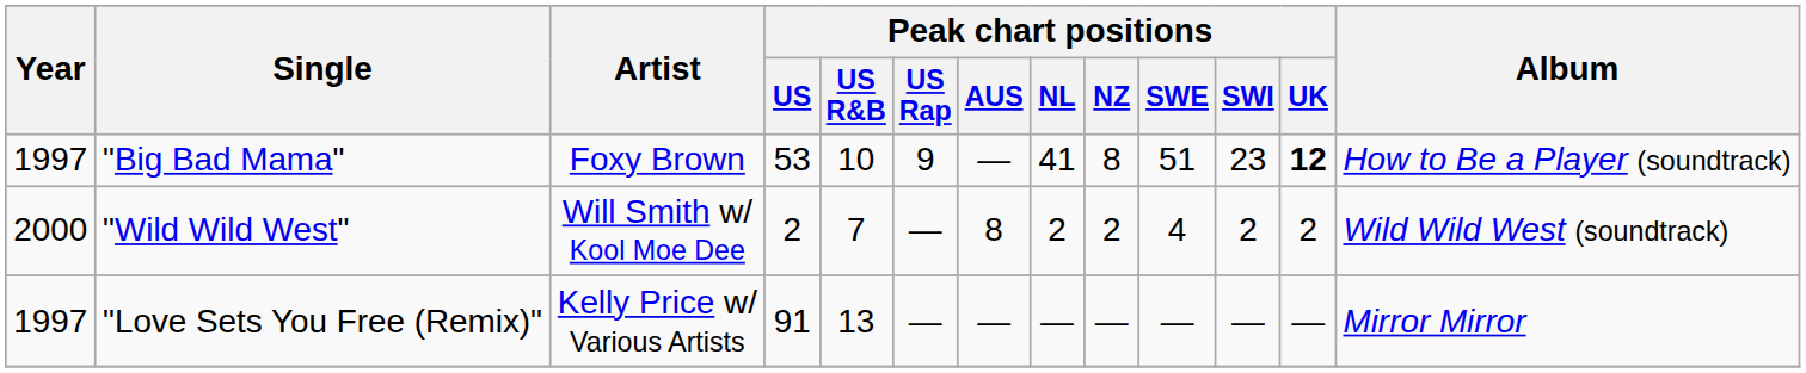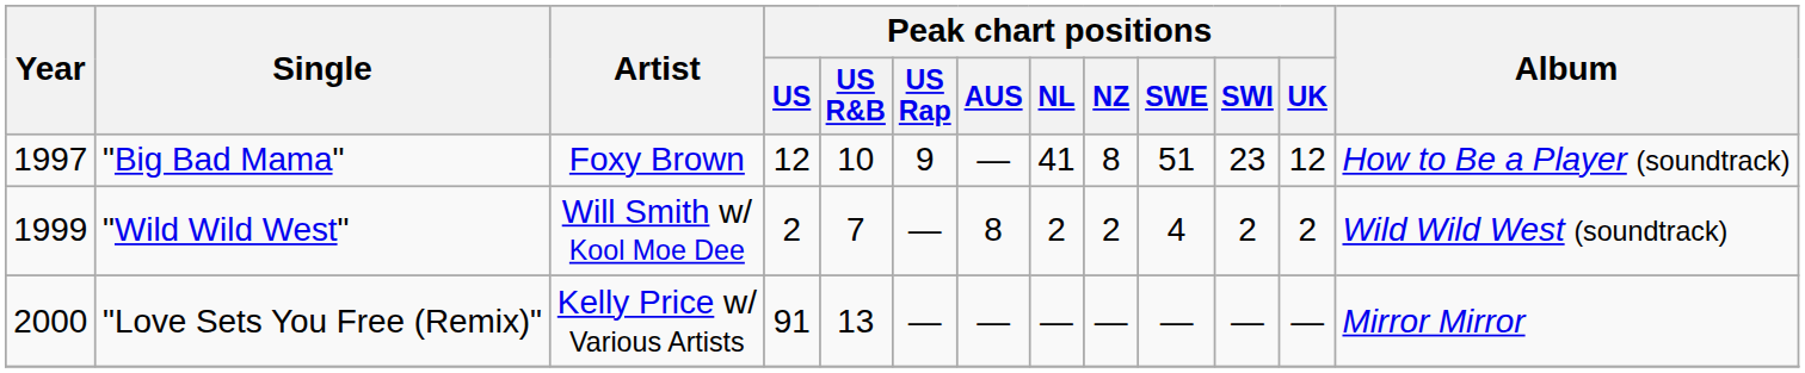"Big Bad Mama" | Peak chart positions / US: 53 -> 12
"Big Bad Mama" | Peak chart positions / UK: bold -> normal
"Wild Wild West" | Year: 2000 -> 1999
"Love Sets You Free (Remix)" | Year: 1997 -> 2000
